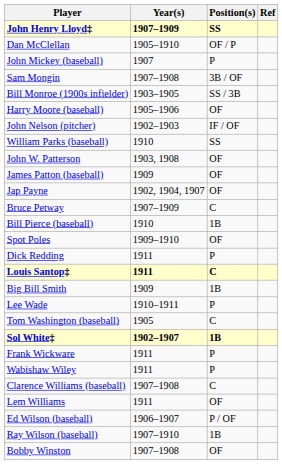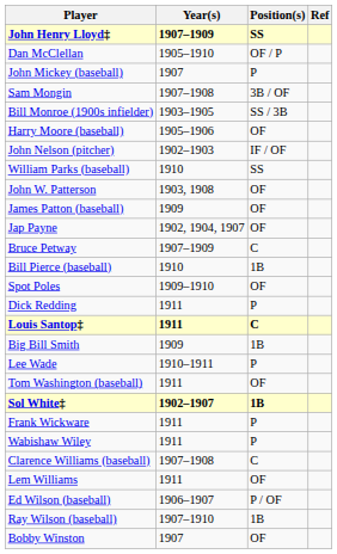Tom Washington (baseball) | Year(s): 1905 -> 1911
Tom Washington (baseball) | Position(s): C -> OF
Bobby Winston | Year(s): 1907–1908 -> 1907
